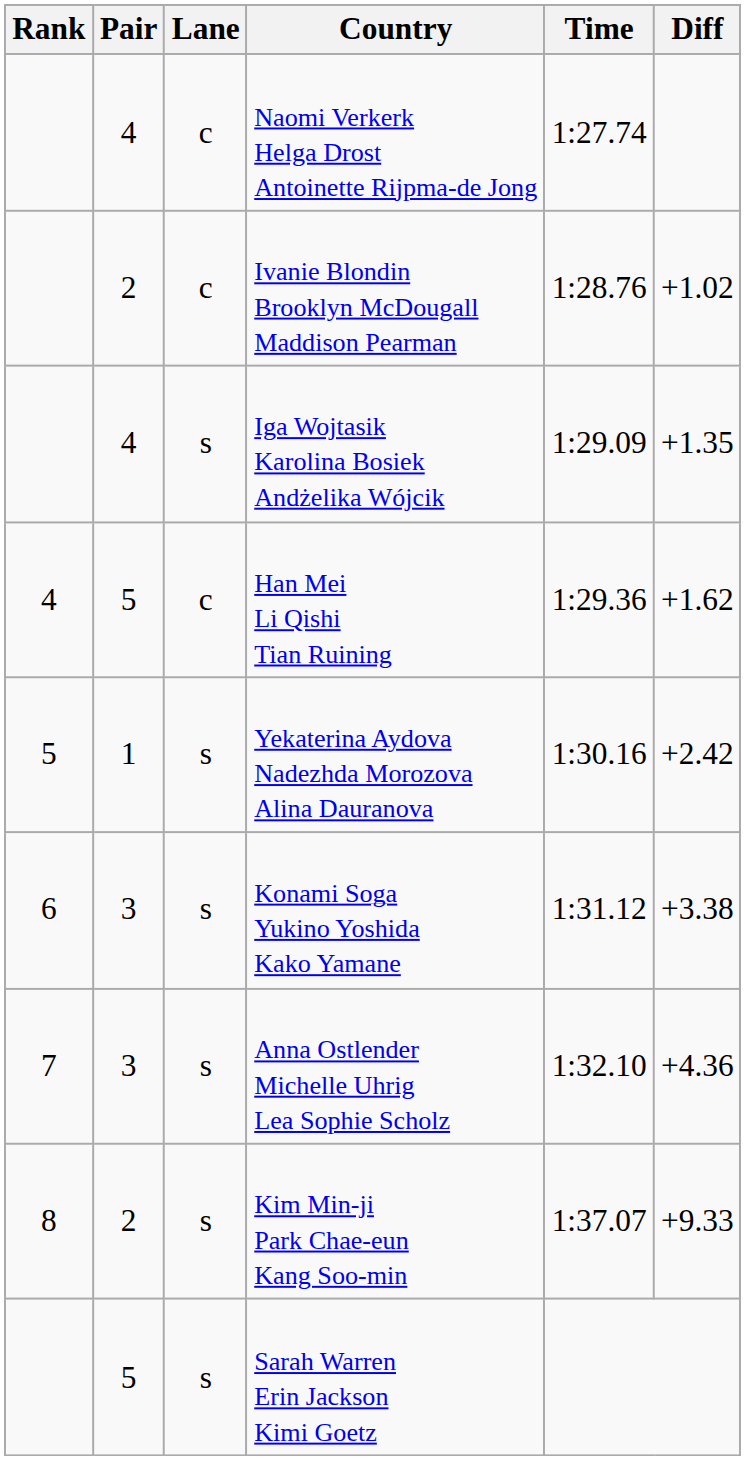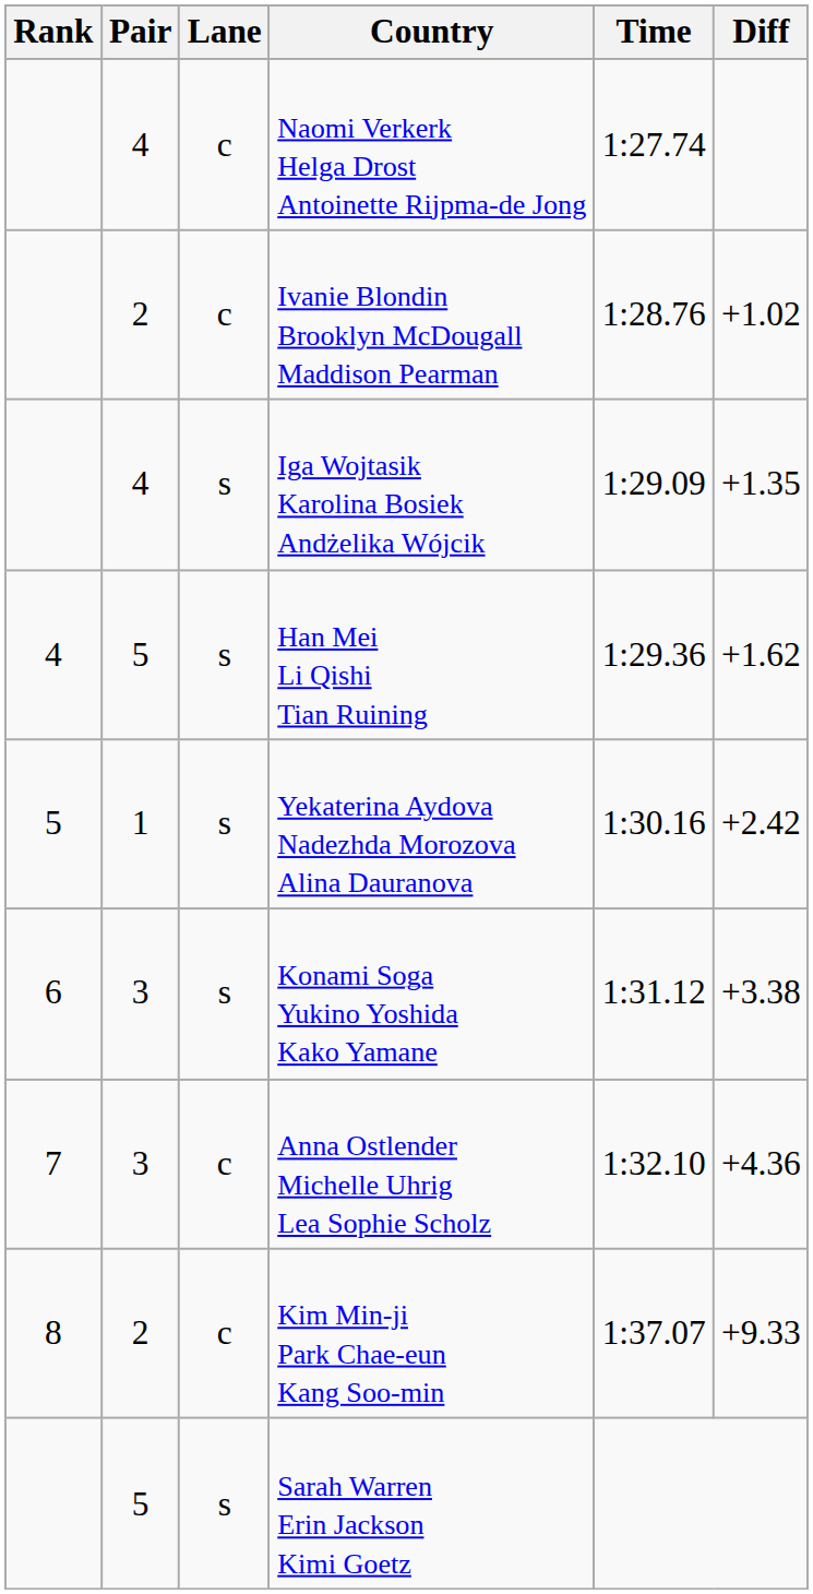Han Mei Li Qishi Tian Ruining | Lane: c -> s
Anna Ostlender Michelle Uhrig Lea Sophie Scholz | Lane: s -> c
Kim Min-ji Park Chae-eun Kang Soo-min | Lane: s -> c
